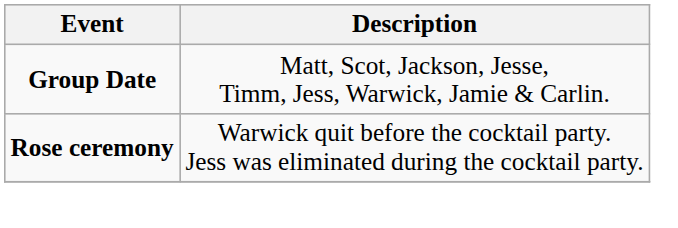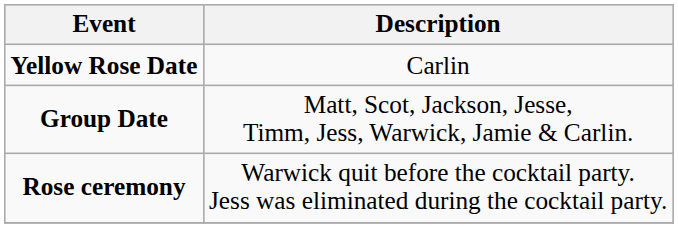+ row: Yellow Rose Date | Carlin
